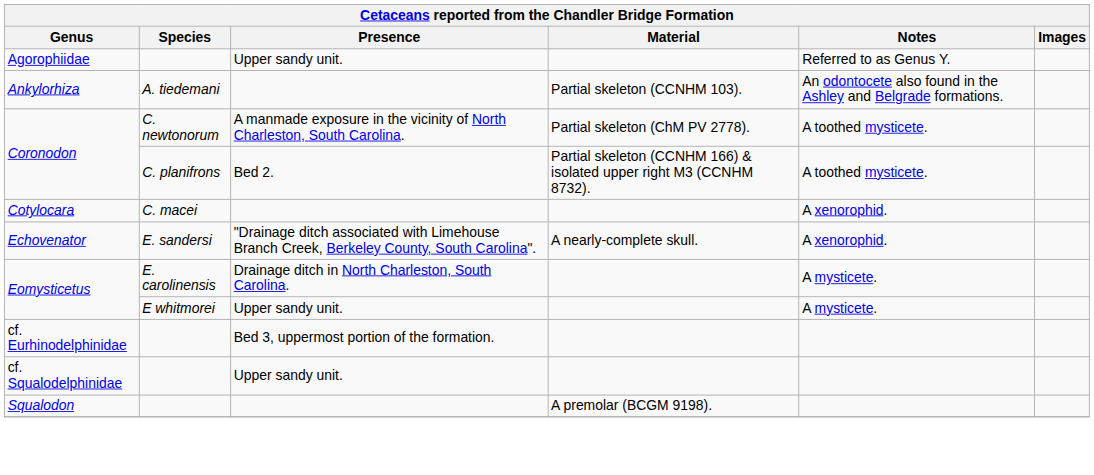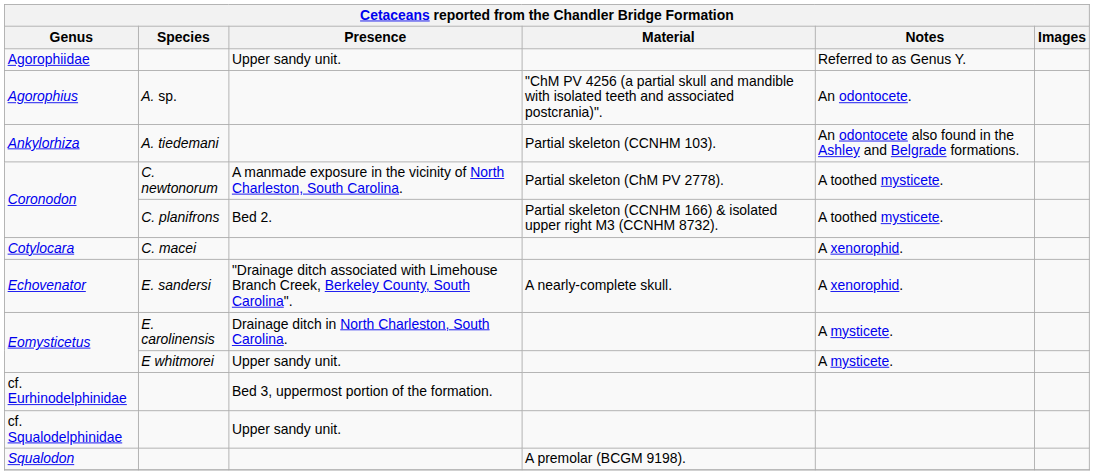+ row: Agorophius | A. sp. | "ChM PV 4256 (a partial skull and mandible with isolated teeth and associated postcrania)". | An odontocete.
